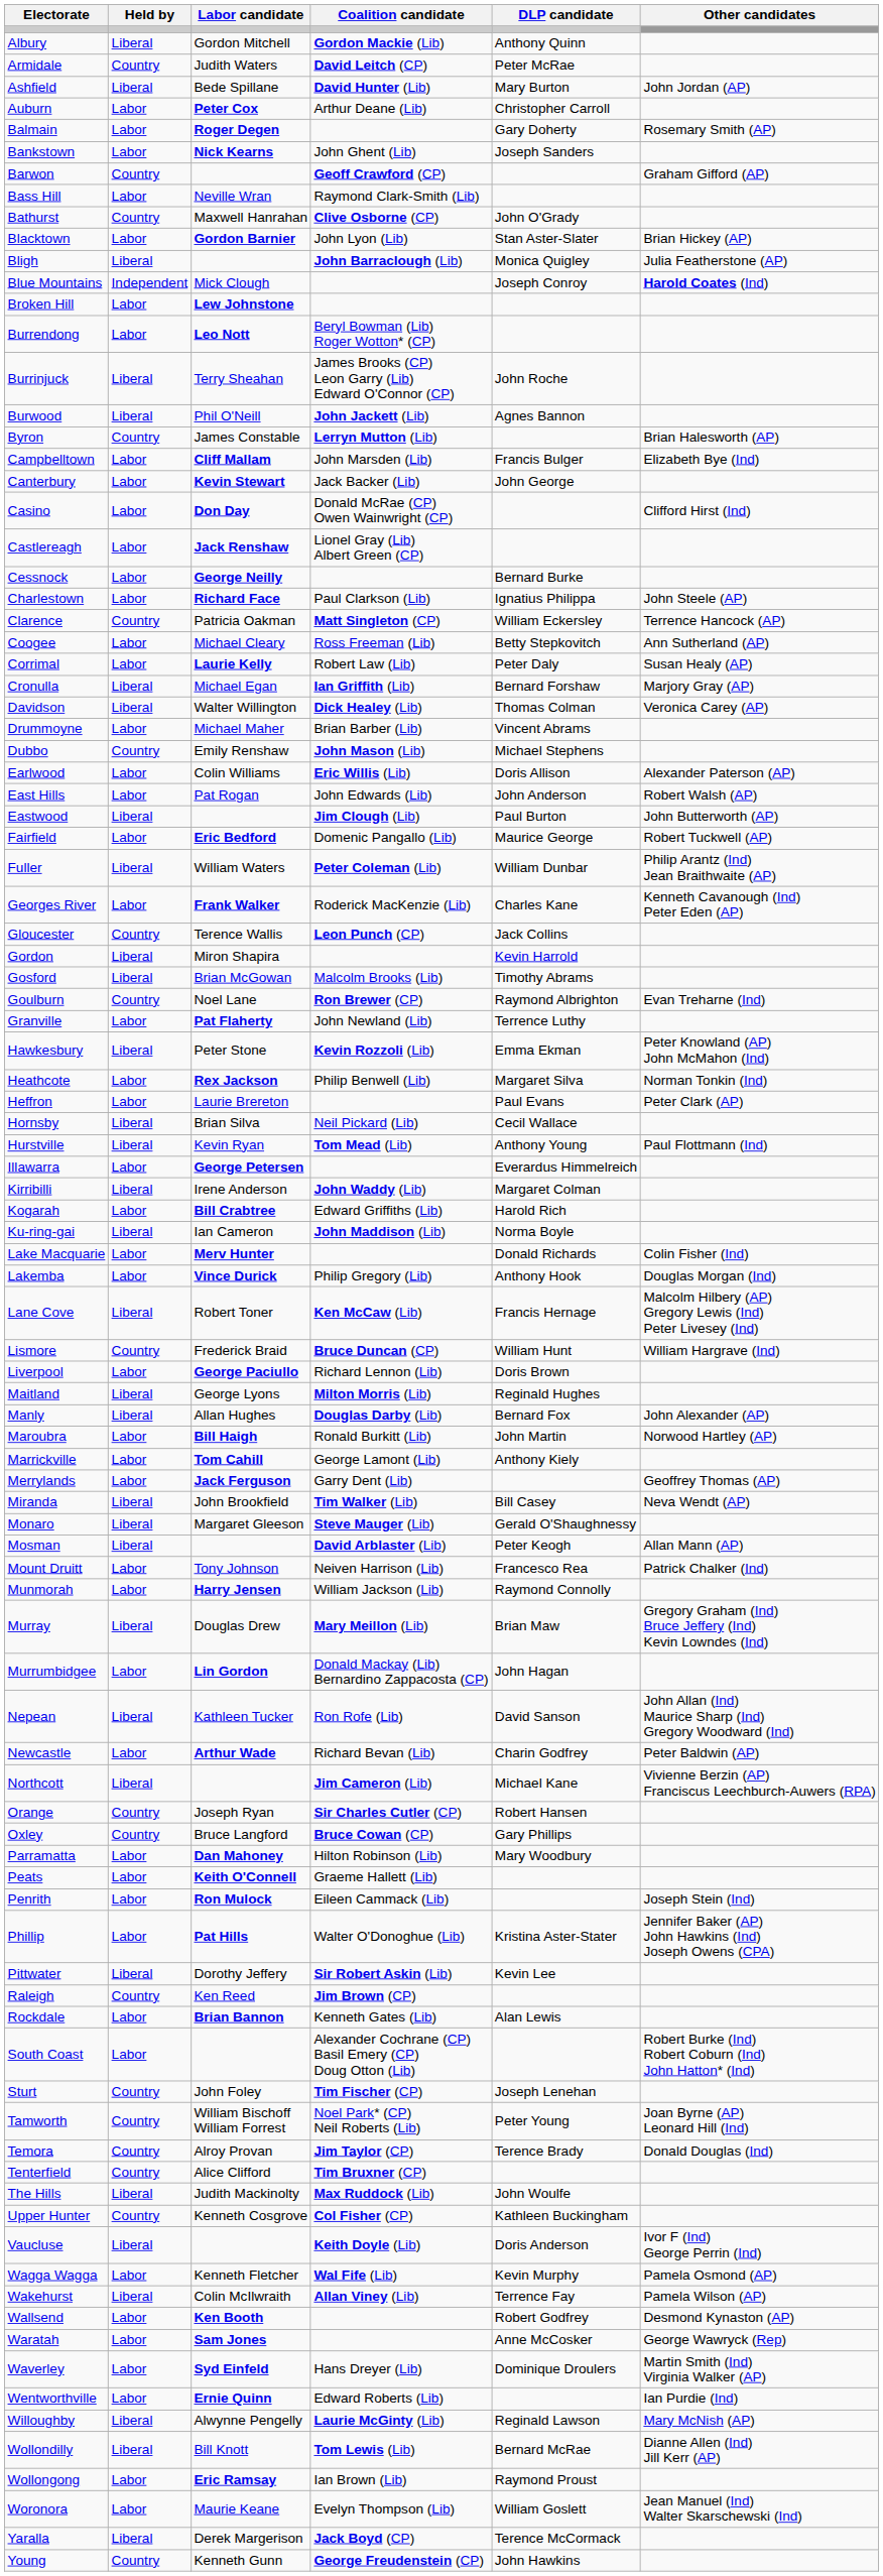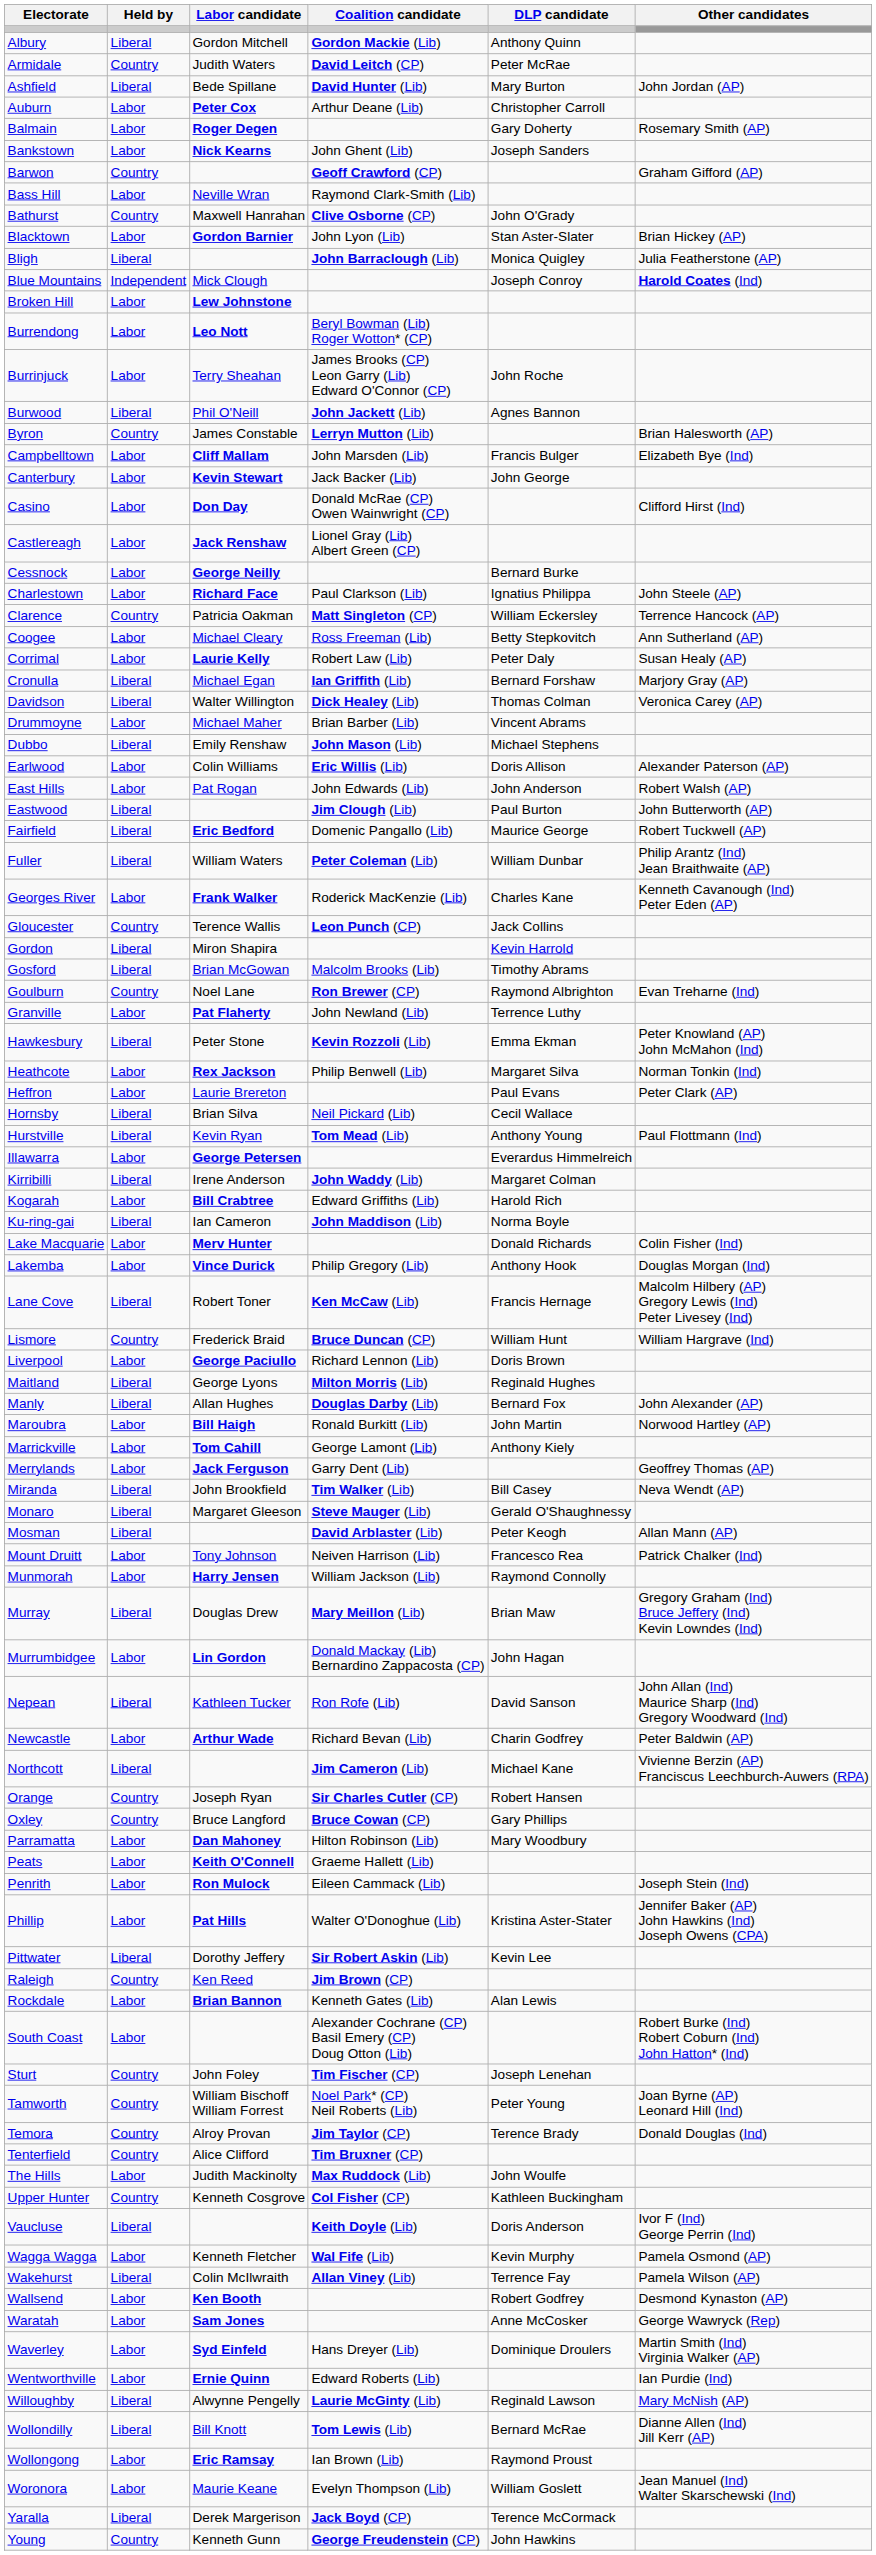Burrinjuck | Held by: Liberal -> Labor
Dubbo | Held by: Country -> Liberal
Fairfield | Held by: Labor -> Liberal
The Hills | Held by: Liberal -> Labor
